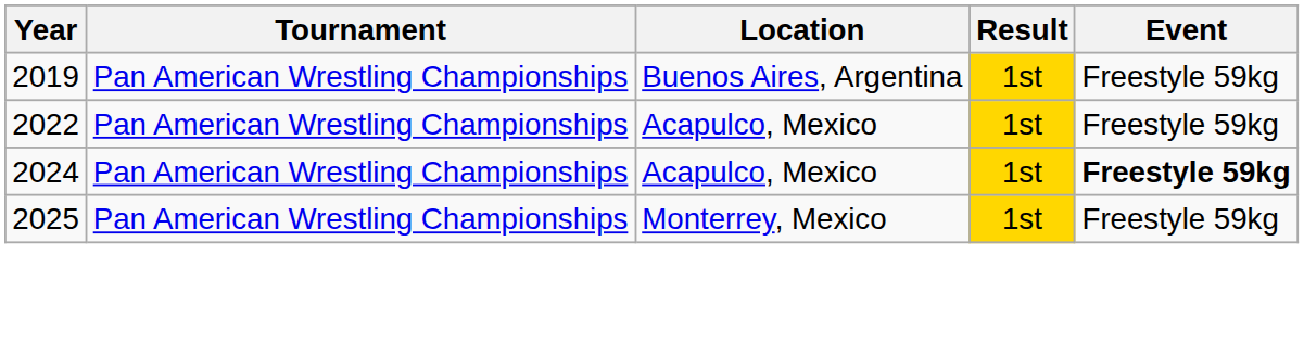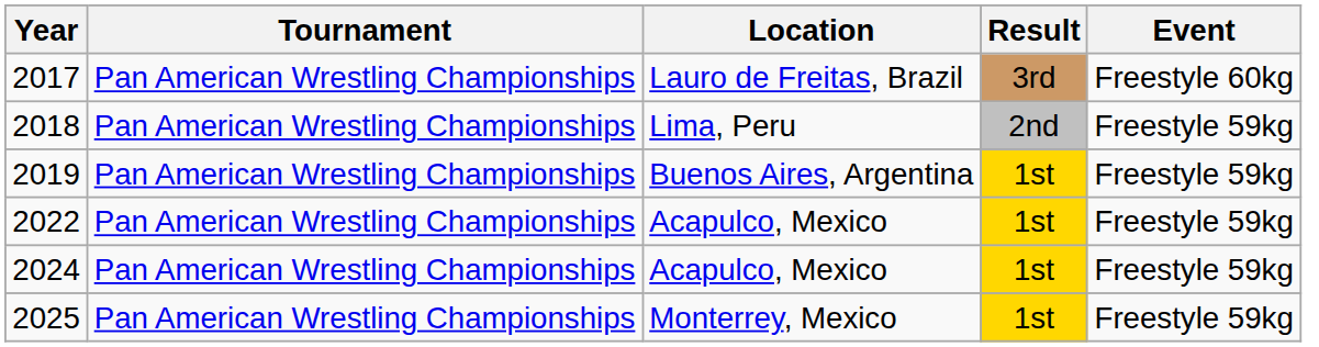+ row: 2017 | Pan American Wrestling Championships | Lauro de Freitas, Brazil | 3rd | Freestyle 60kg
+ row: 2018 | Pan American Wrestling Championships | Lima, Peru | 2nd | Freestyle 59kg
2024 | Event: bold -> normal
